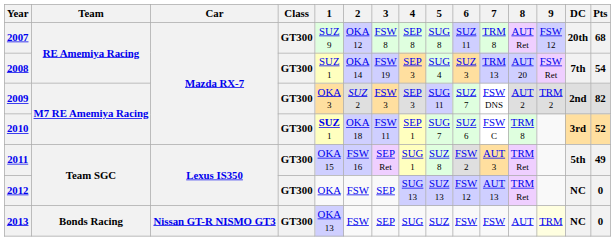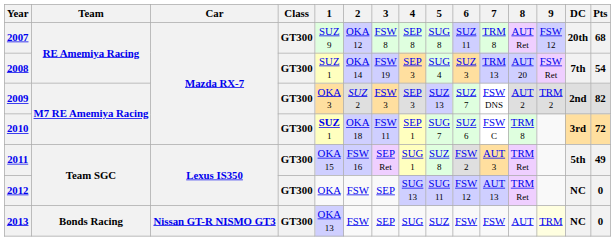2009 | 5: SUG 11 -> SUZ 13
2010 | Pts: 52 -> 72
2012 | 5: SUZ 13 -> SUG 11
